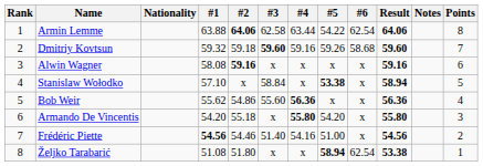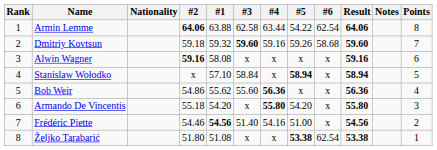columns swapped: #1 <-> #2
Stanislaw Wołodko | #5: 53.38 -> 58.94
Željko Tarabarić | #5: 58.94 -> 53.38
